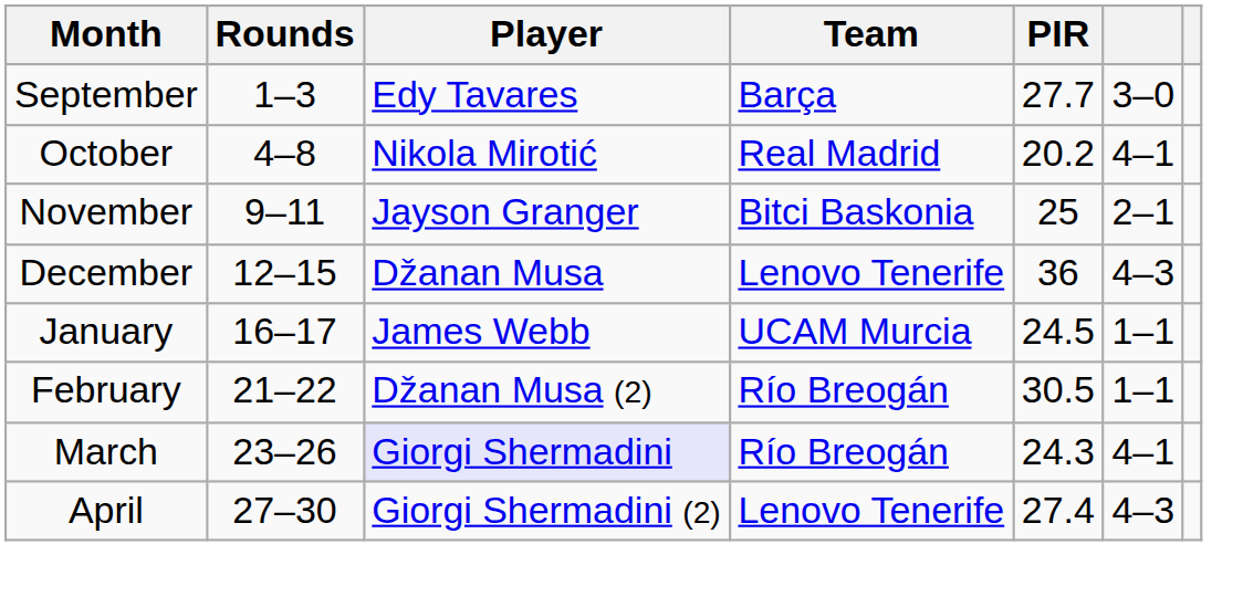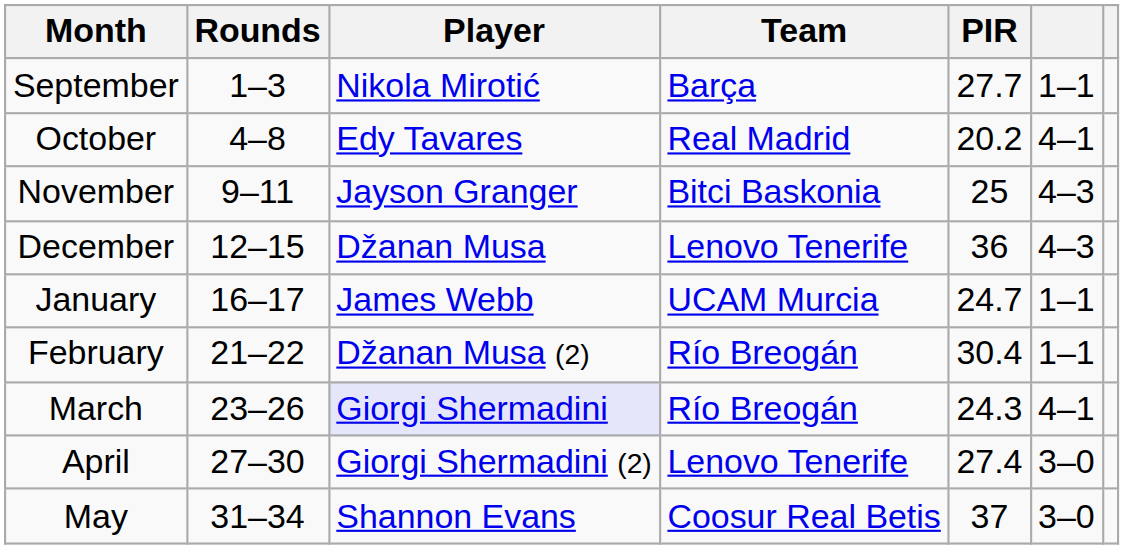September | Player: Edy Tavares -> Nikola Mirotić
September | column 6: 3–0 -> 1–1
October | Player: Nikola Mirotić -> Edy Tavares
November | column 6: 2–1 -> 4–3
January | PIR: 24.5 -> 24.7
February | PIR: 30.5 -> 30.4
April | column 6: 4–3 -> 3–0
+ row: May | 31–34 | Shannon Evans | Coosur Real Betis | 37 | 3–0
